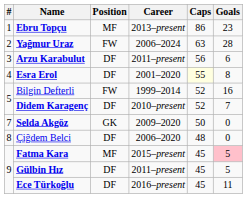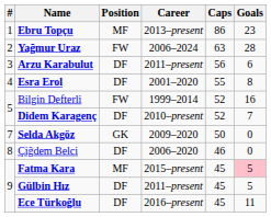Esra Erol | Caps: lightyellow background -> no background
Çiğdem Belci | Caps: 48 -> 46
